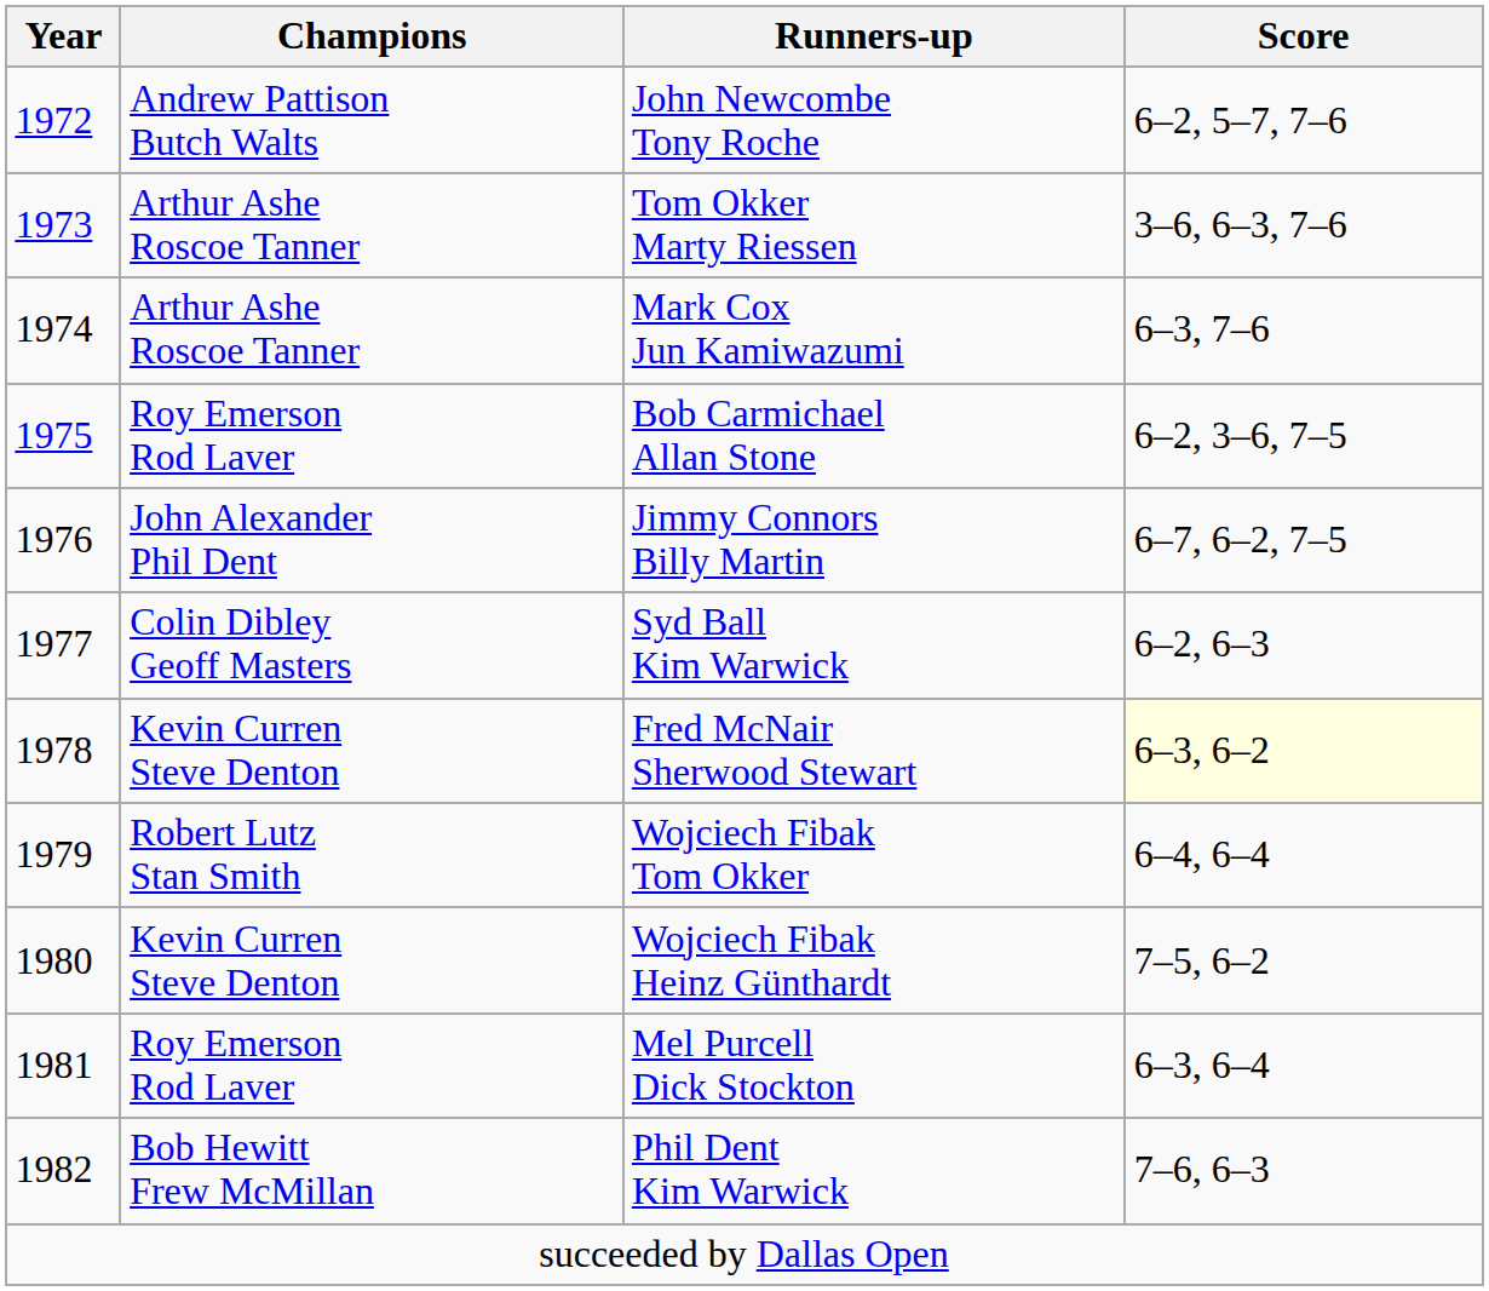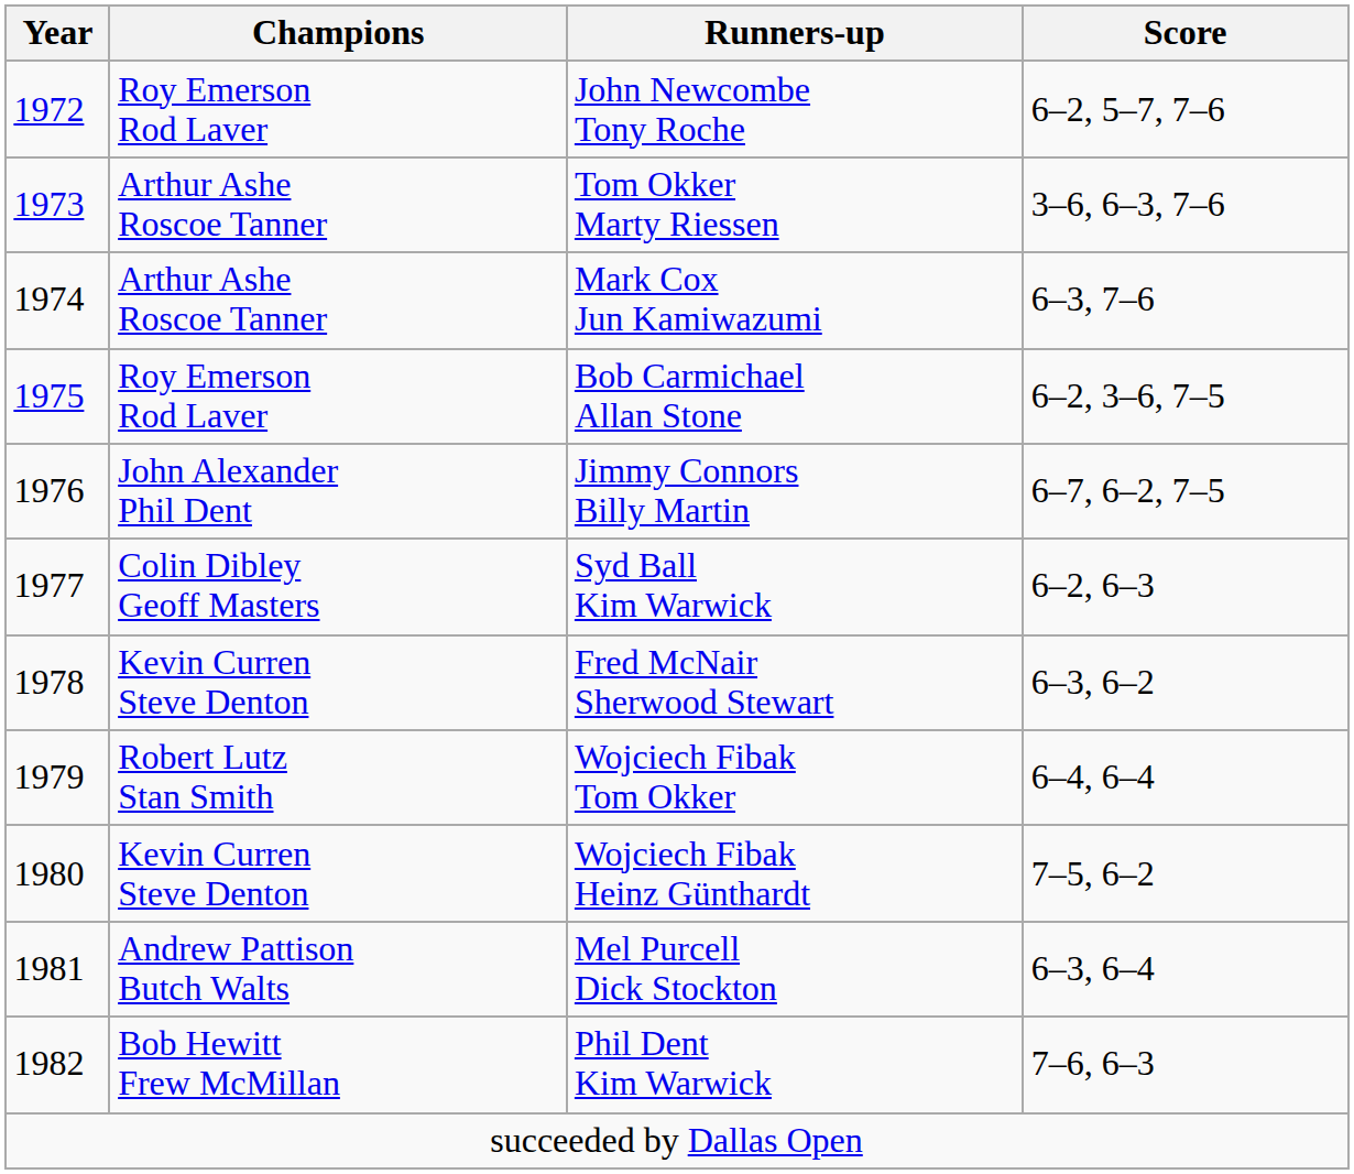John Newcombe Tony Roche | Champions: Andrew Pattison Butch Walts -> Roy Emerson Rod Laver
Fred McNair Sherwood Stewart | Score: lightyellow background -> no background
Mel Purcell Dick Stockton | Champions: Roy Emerson Rod Laver -> Andrew Pattison Butch Walts
